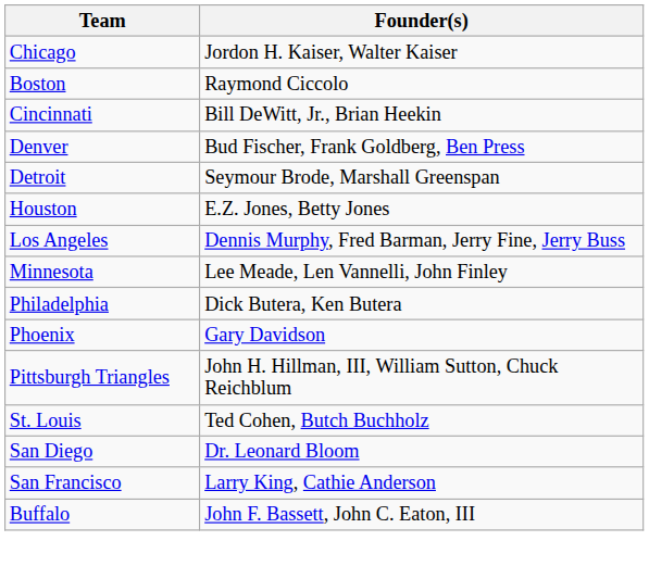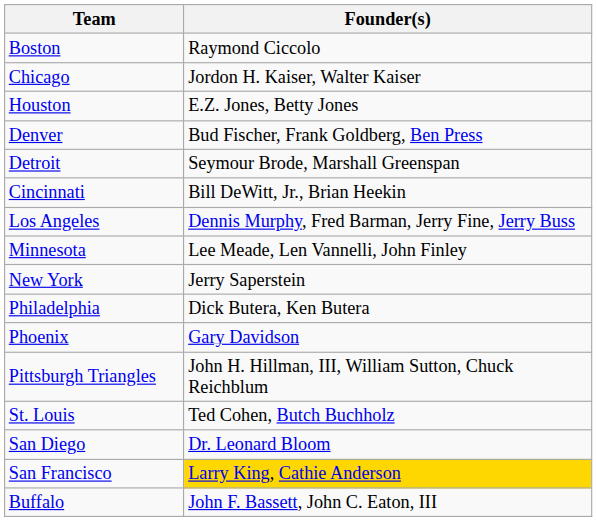rows swapped: Boston <-> Chicago
rows swapped: Cincinnati <-> Houston
+ row: New York | Jerry Saperstein
San Francisco | Founder(s): no background -> gold background
